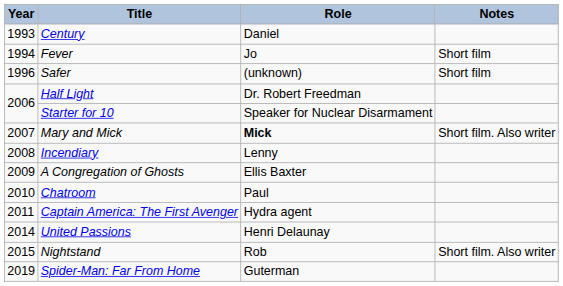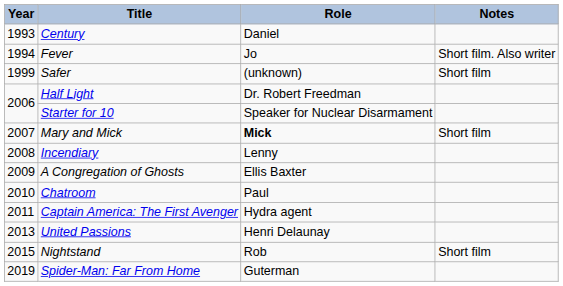Fever | Notes: Short film -> Short film. Also writer
Safer | Year: 1996 -> 1999
Mary and Mick | Notes: Short film. Also writer -> Short film
United Passions | Year: 2014 -> 2013
Nightstand | Notes: Short film. Also writer -> Short film
